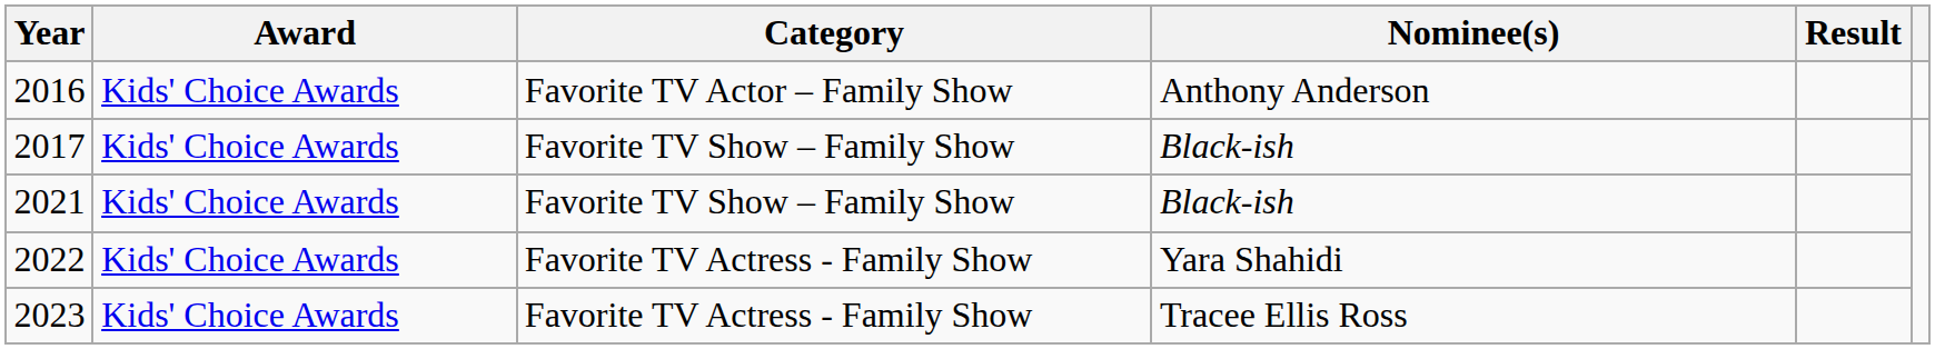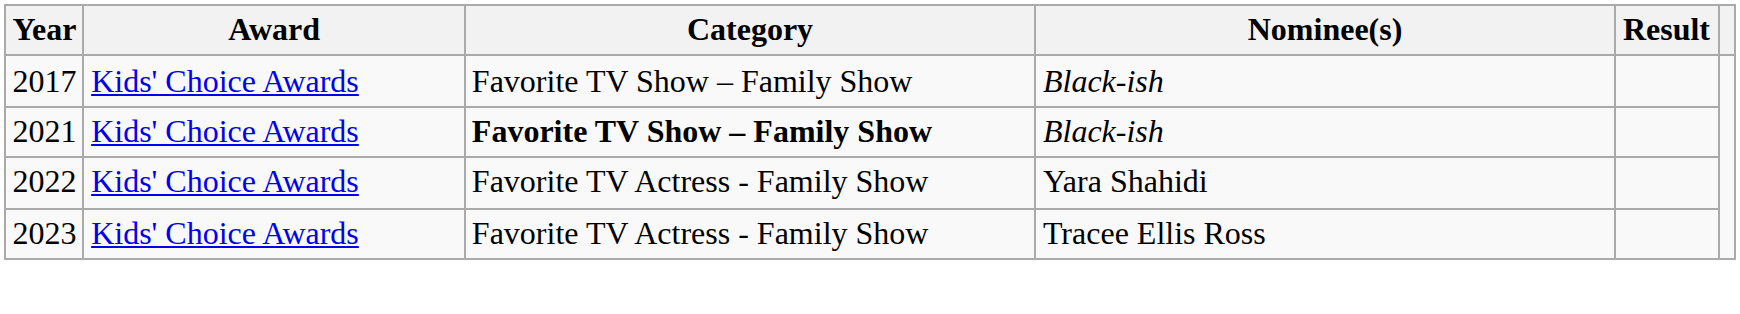- row: 2016 | Kids' Choice Awards | Favorite TV Actor – Family Show | Anthony Anderson
2021 | Category: normal -> bold
